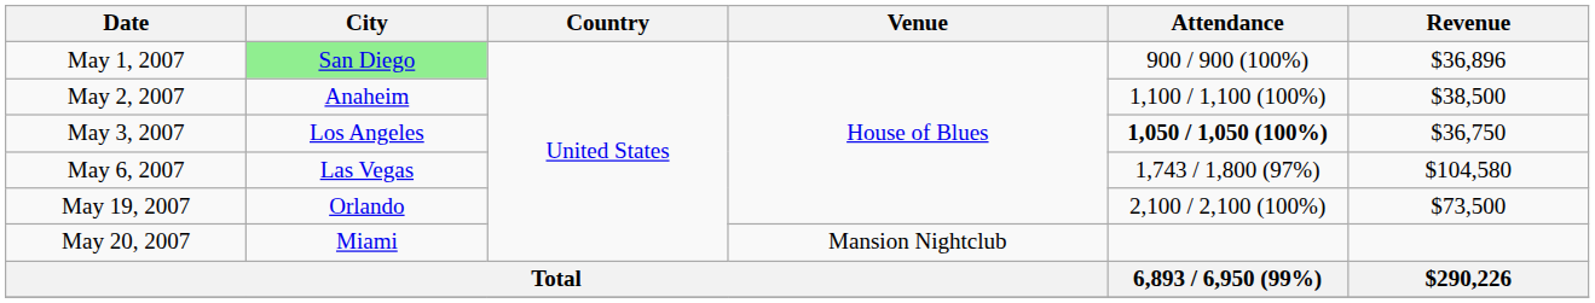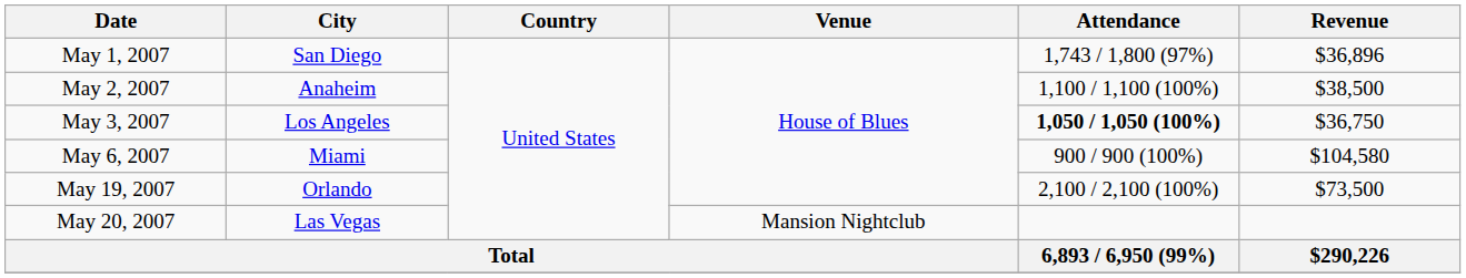May 1, 2007 | City: lightgreen background -> no background
May 1, 2007 | Attendance: 900 / 900 (100%) -> 1,743 / 1,800 (97%)
May 6, 2007 | City: Las Vegas -> Miami
May 6, 2007 | Attendance: 1,743 / 1,800 (97%) -> 900 / 900 (100%)
May 20, 2007 | City: Miami -> Las Vegas
